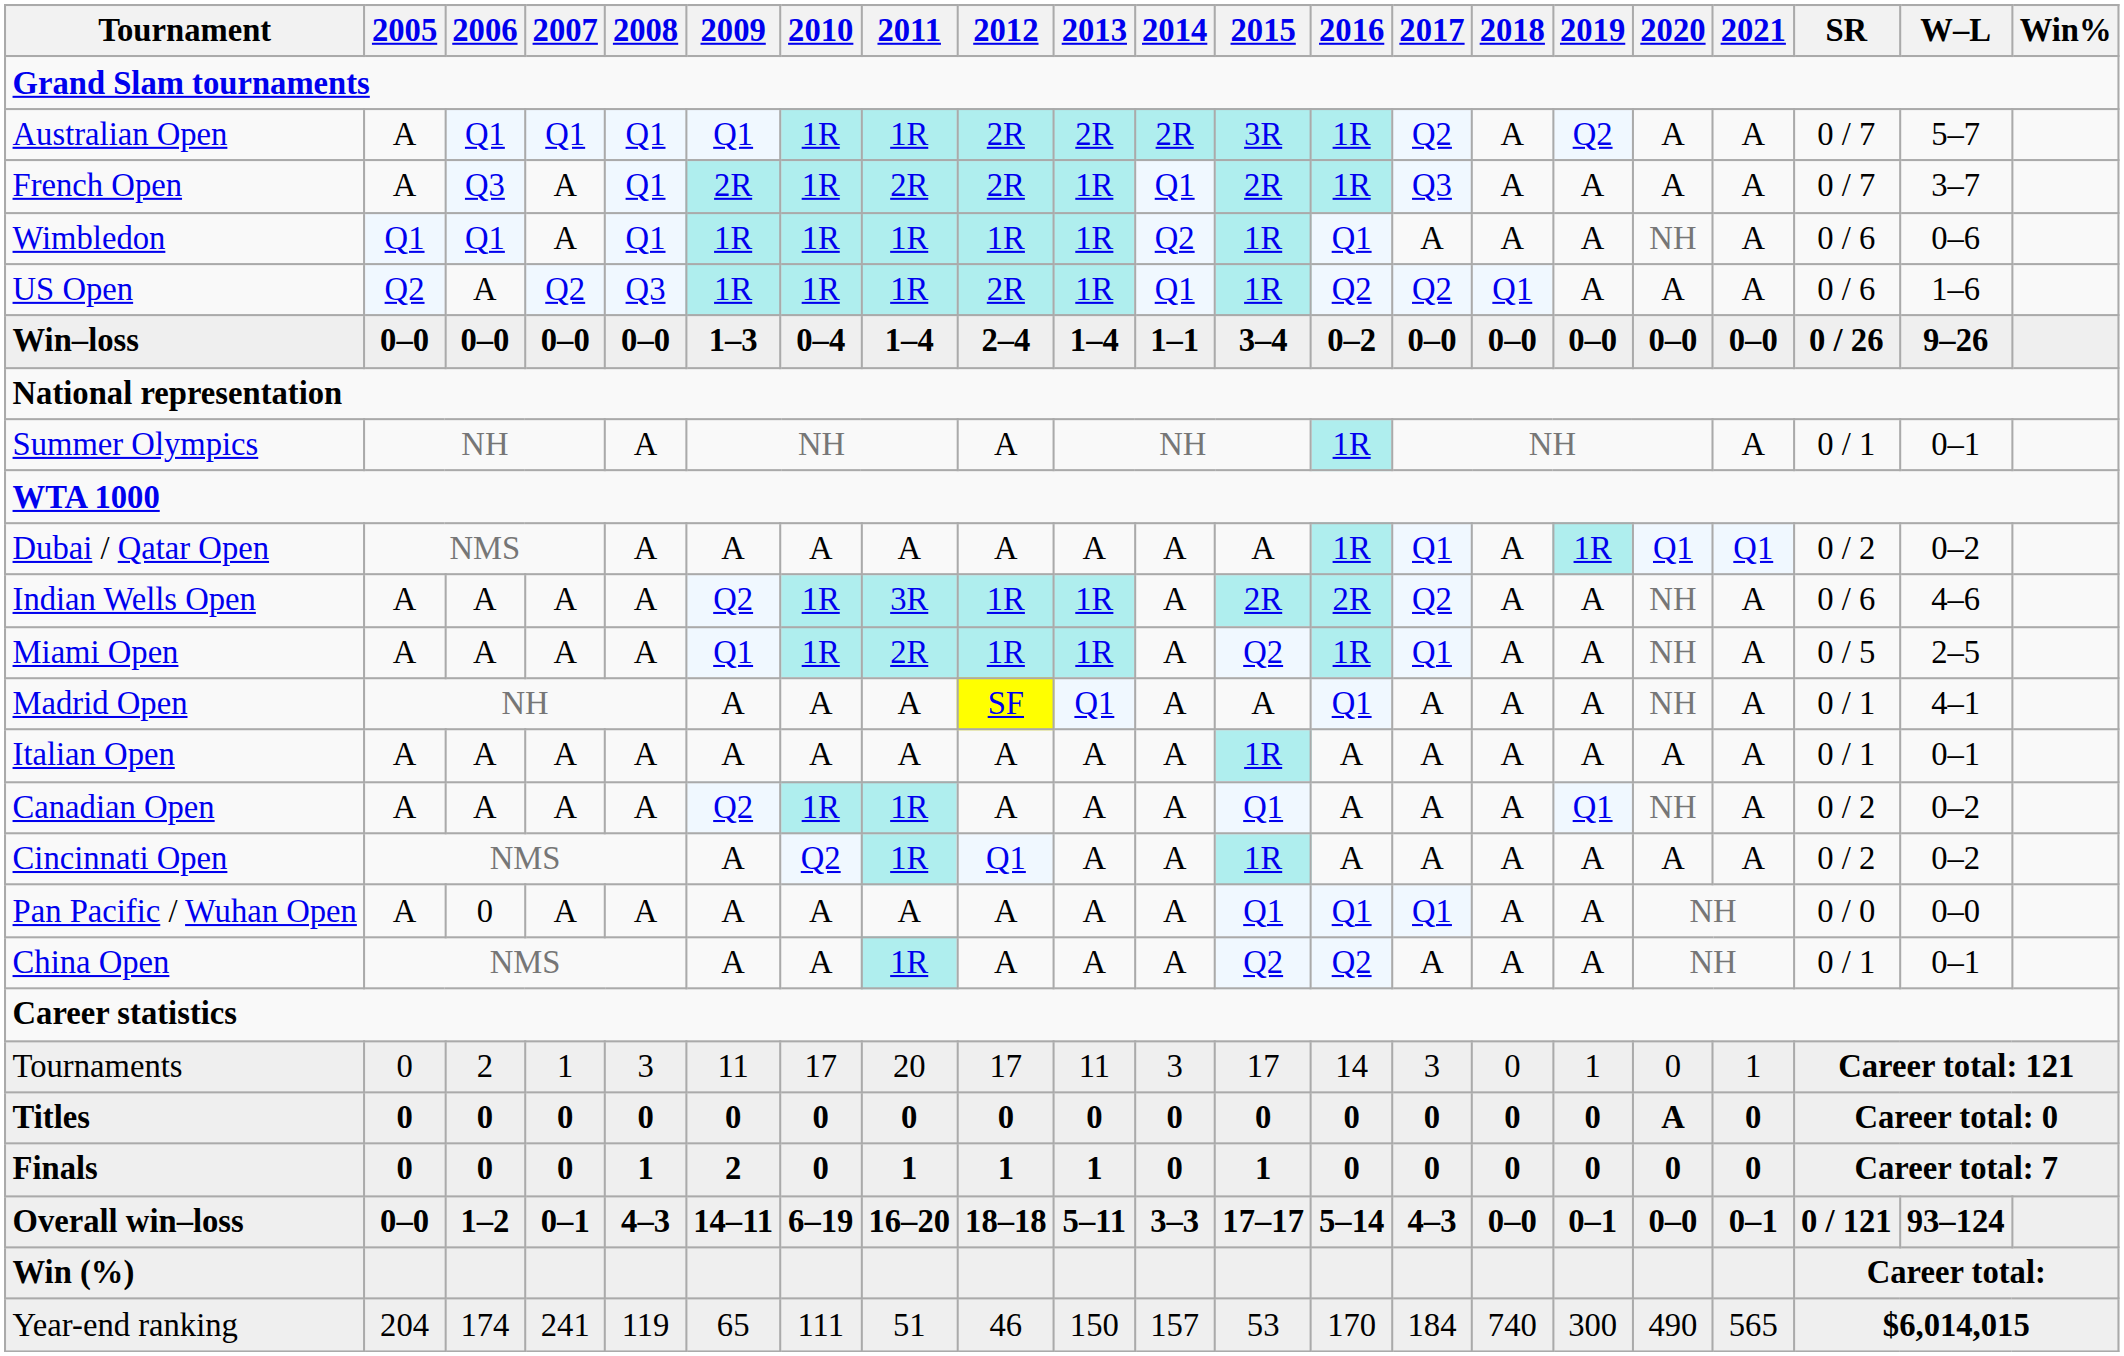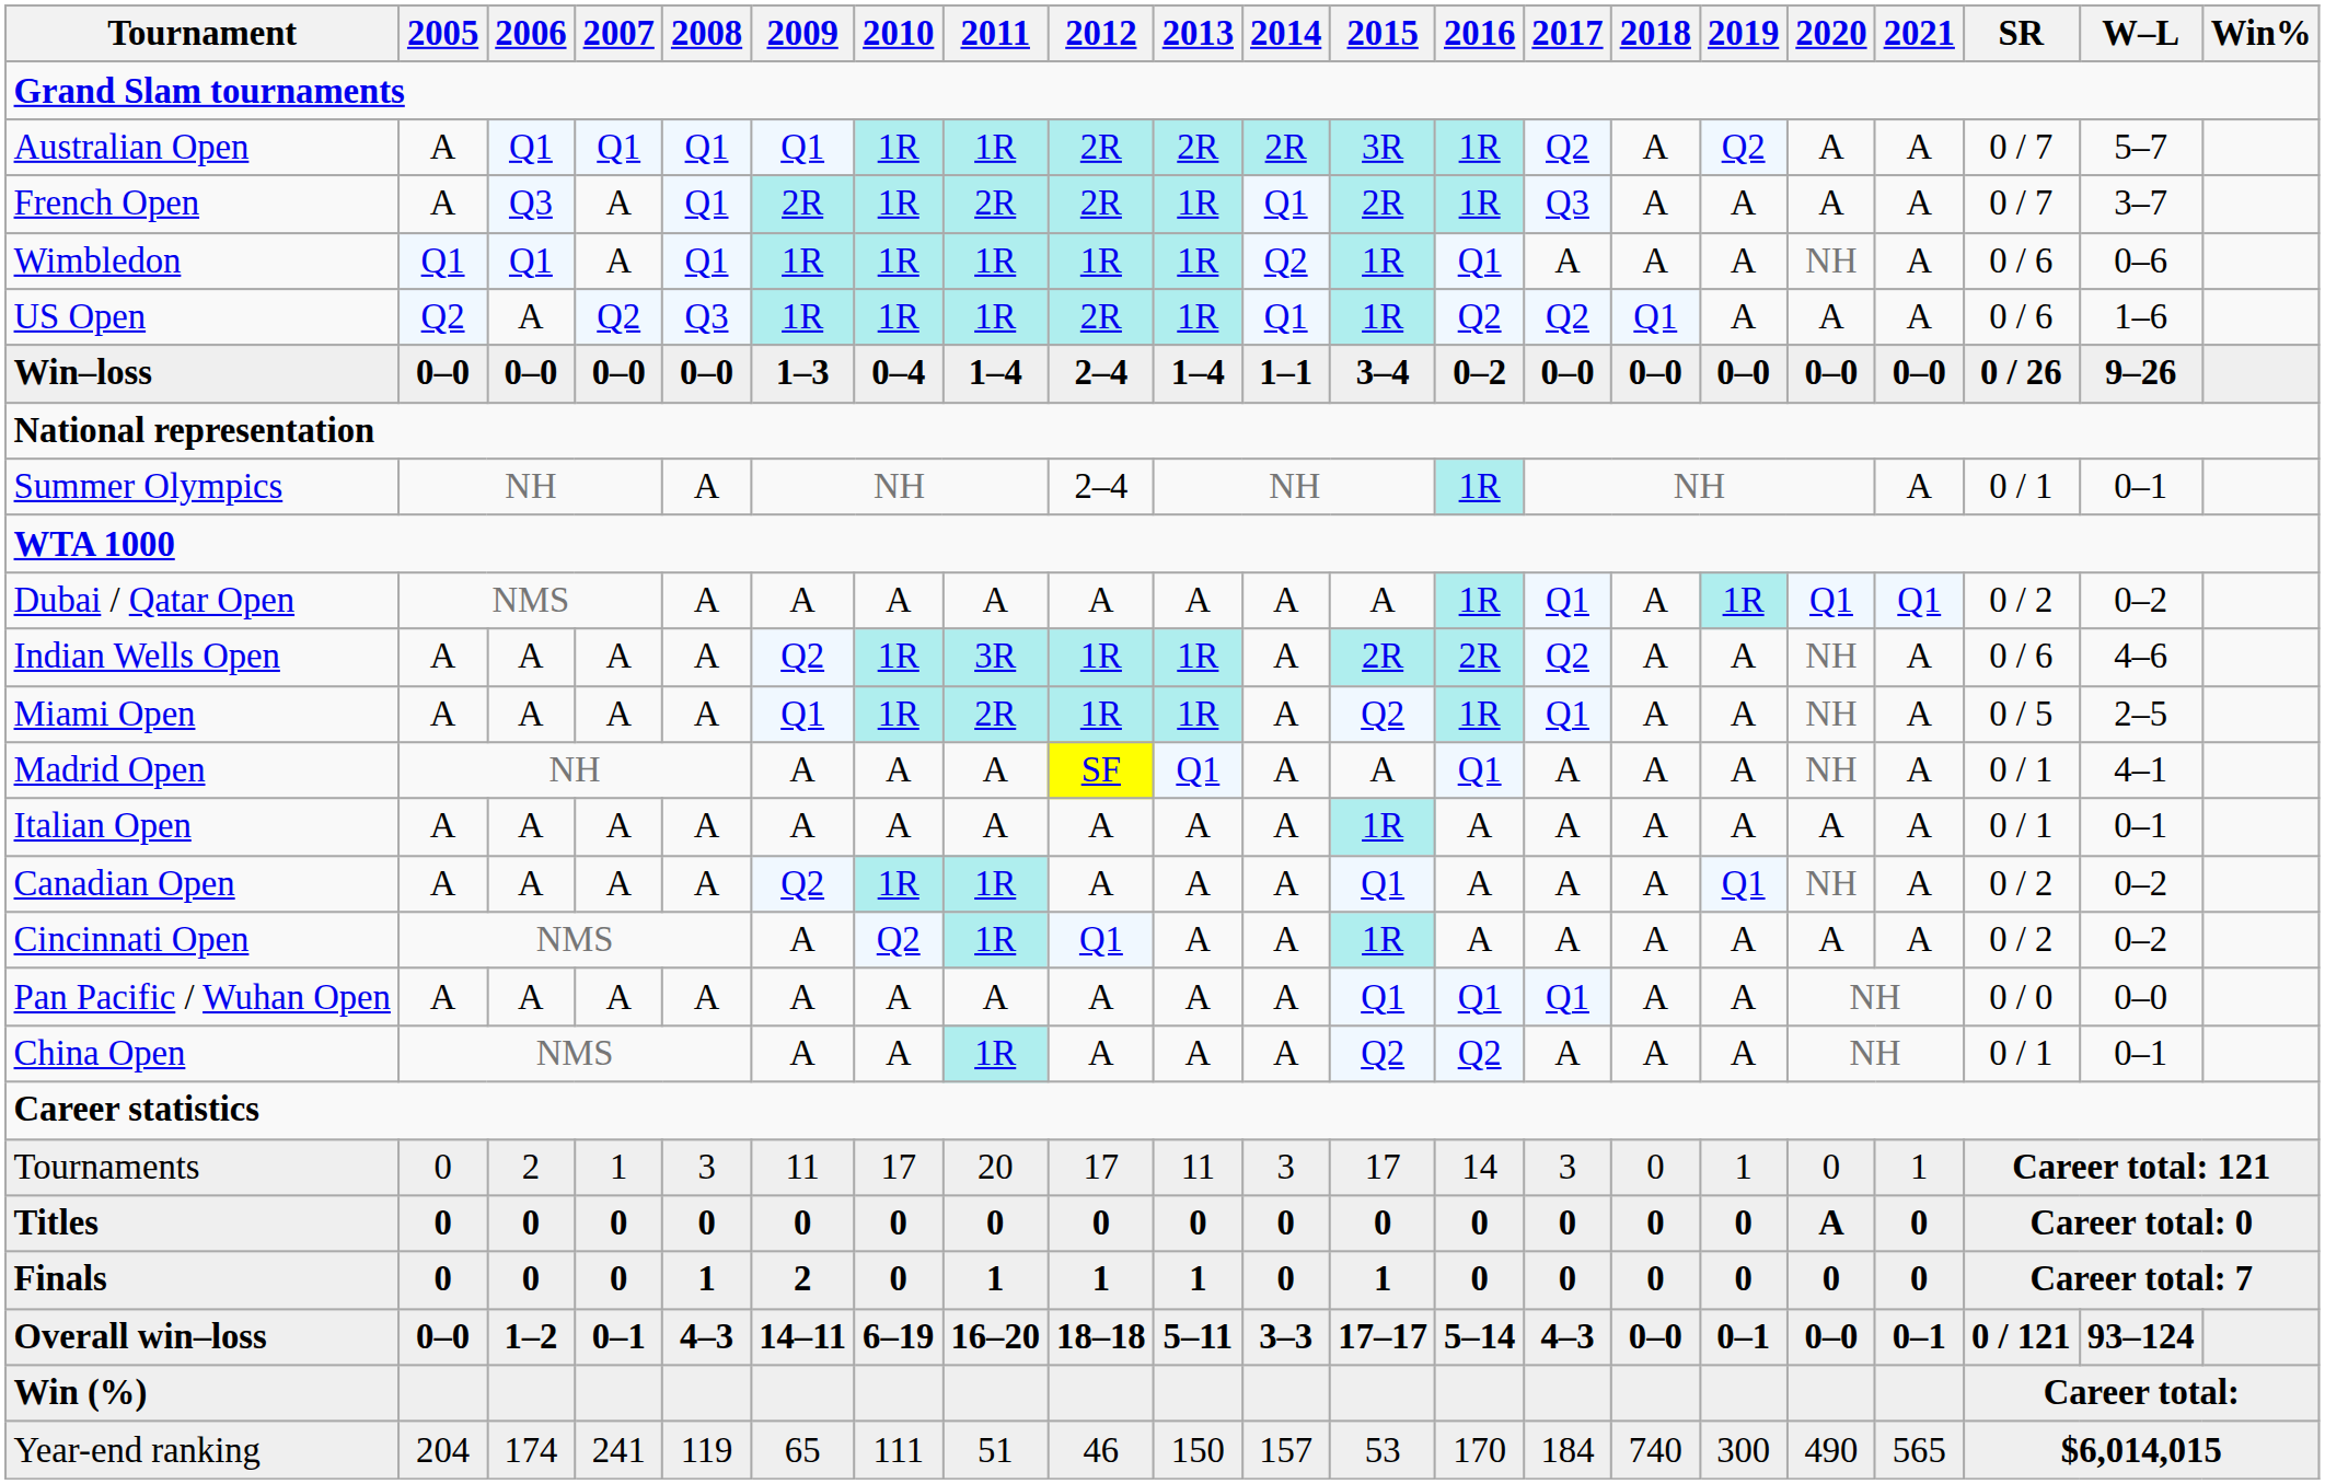Summer Olympics | 2012: A -> 2–4
Pan Pacific / Wuhan Open | 2006: 0 -> A
